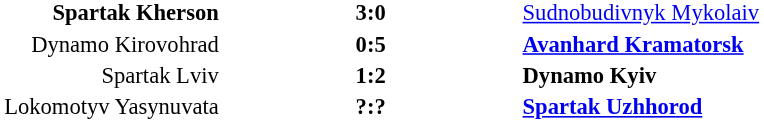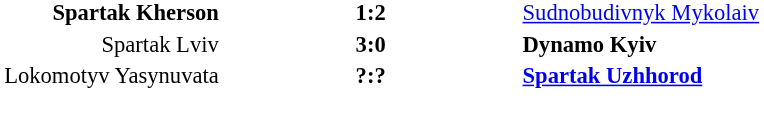Spartak Kherson | column 2: 3:0 -> 1:2
- row: Dynamo Kirovohrad | 0:5 | Avanhard Kramatorsk
Spartak Lviv | column 2: 1:2 -> 3:0
